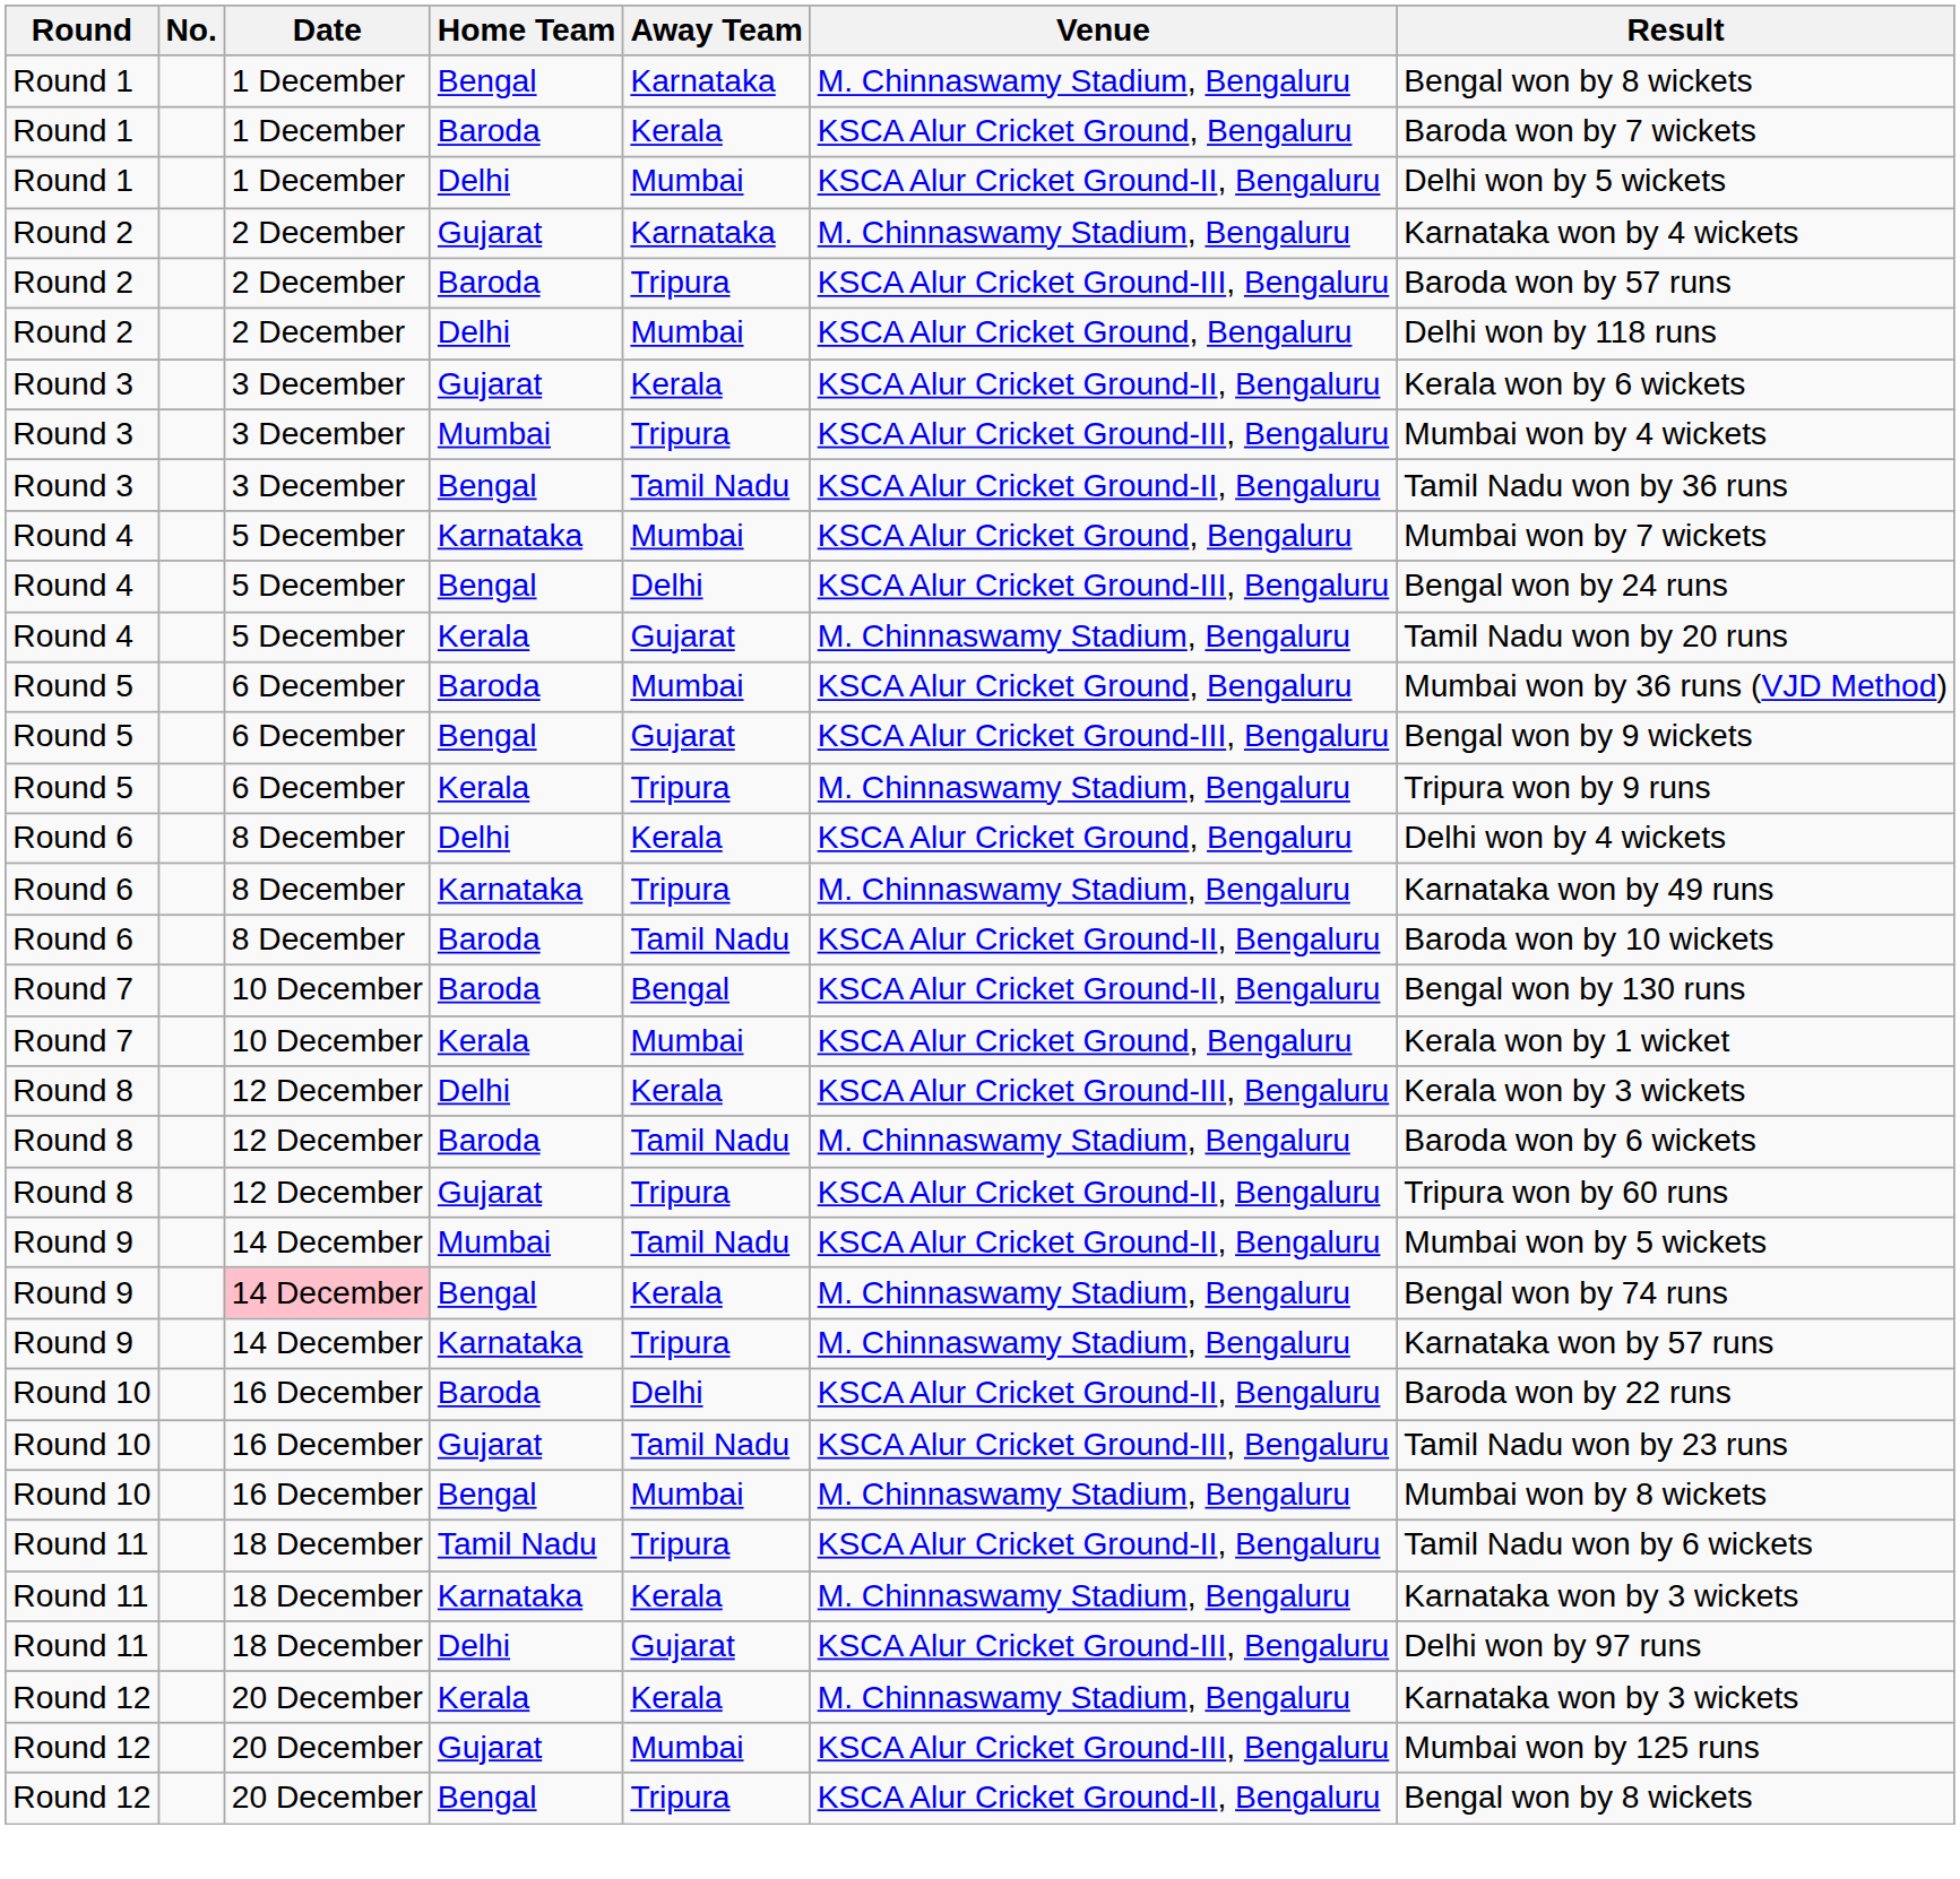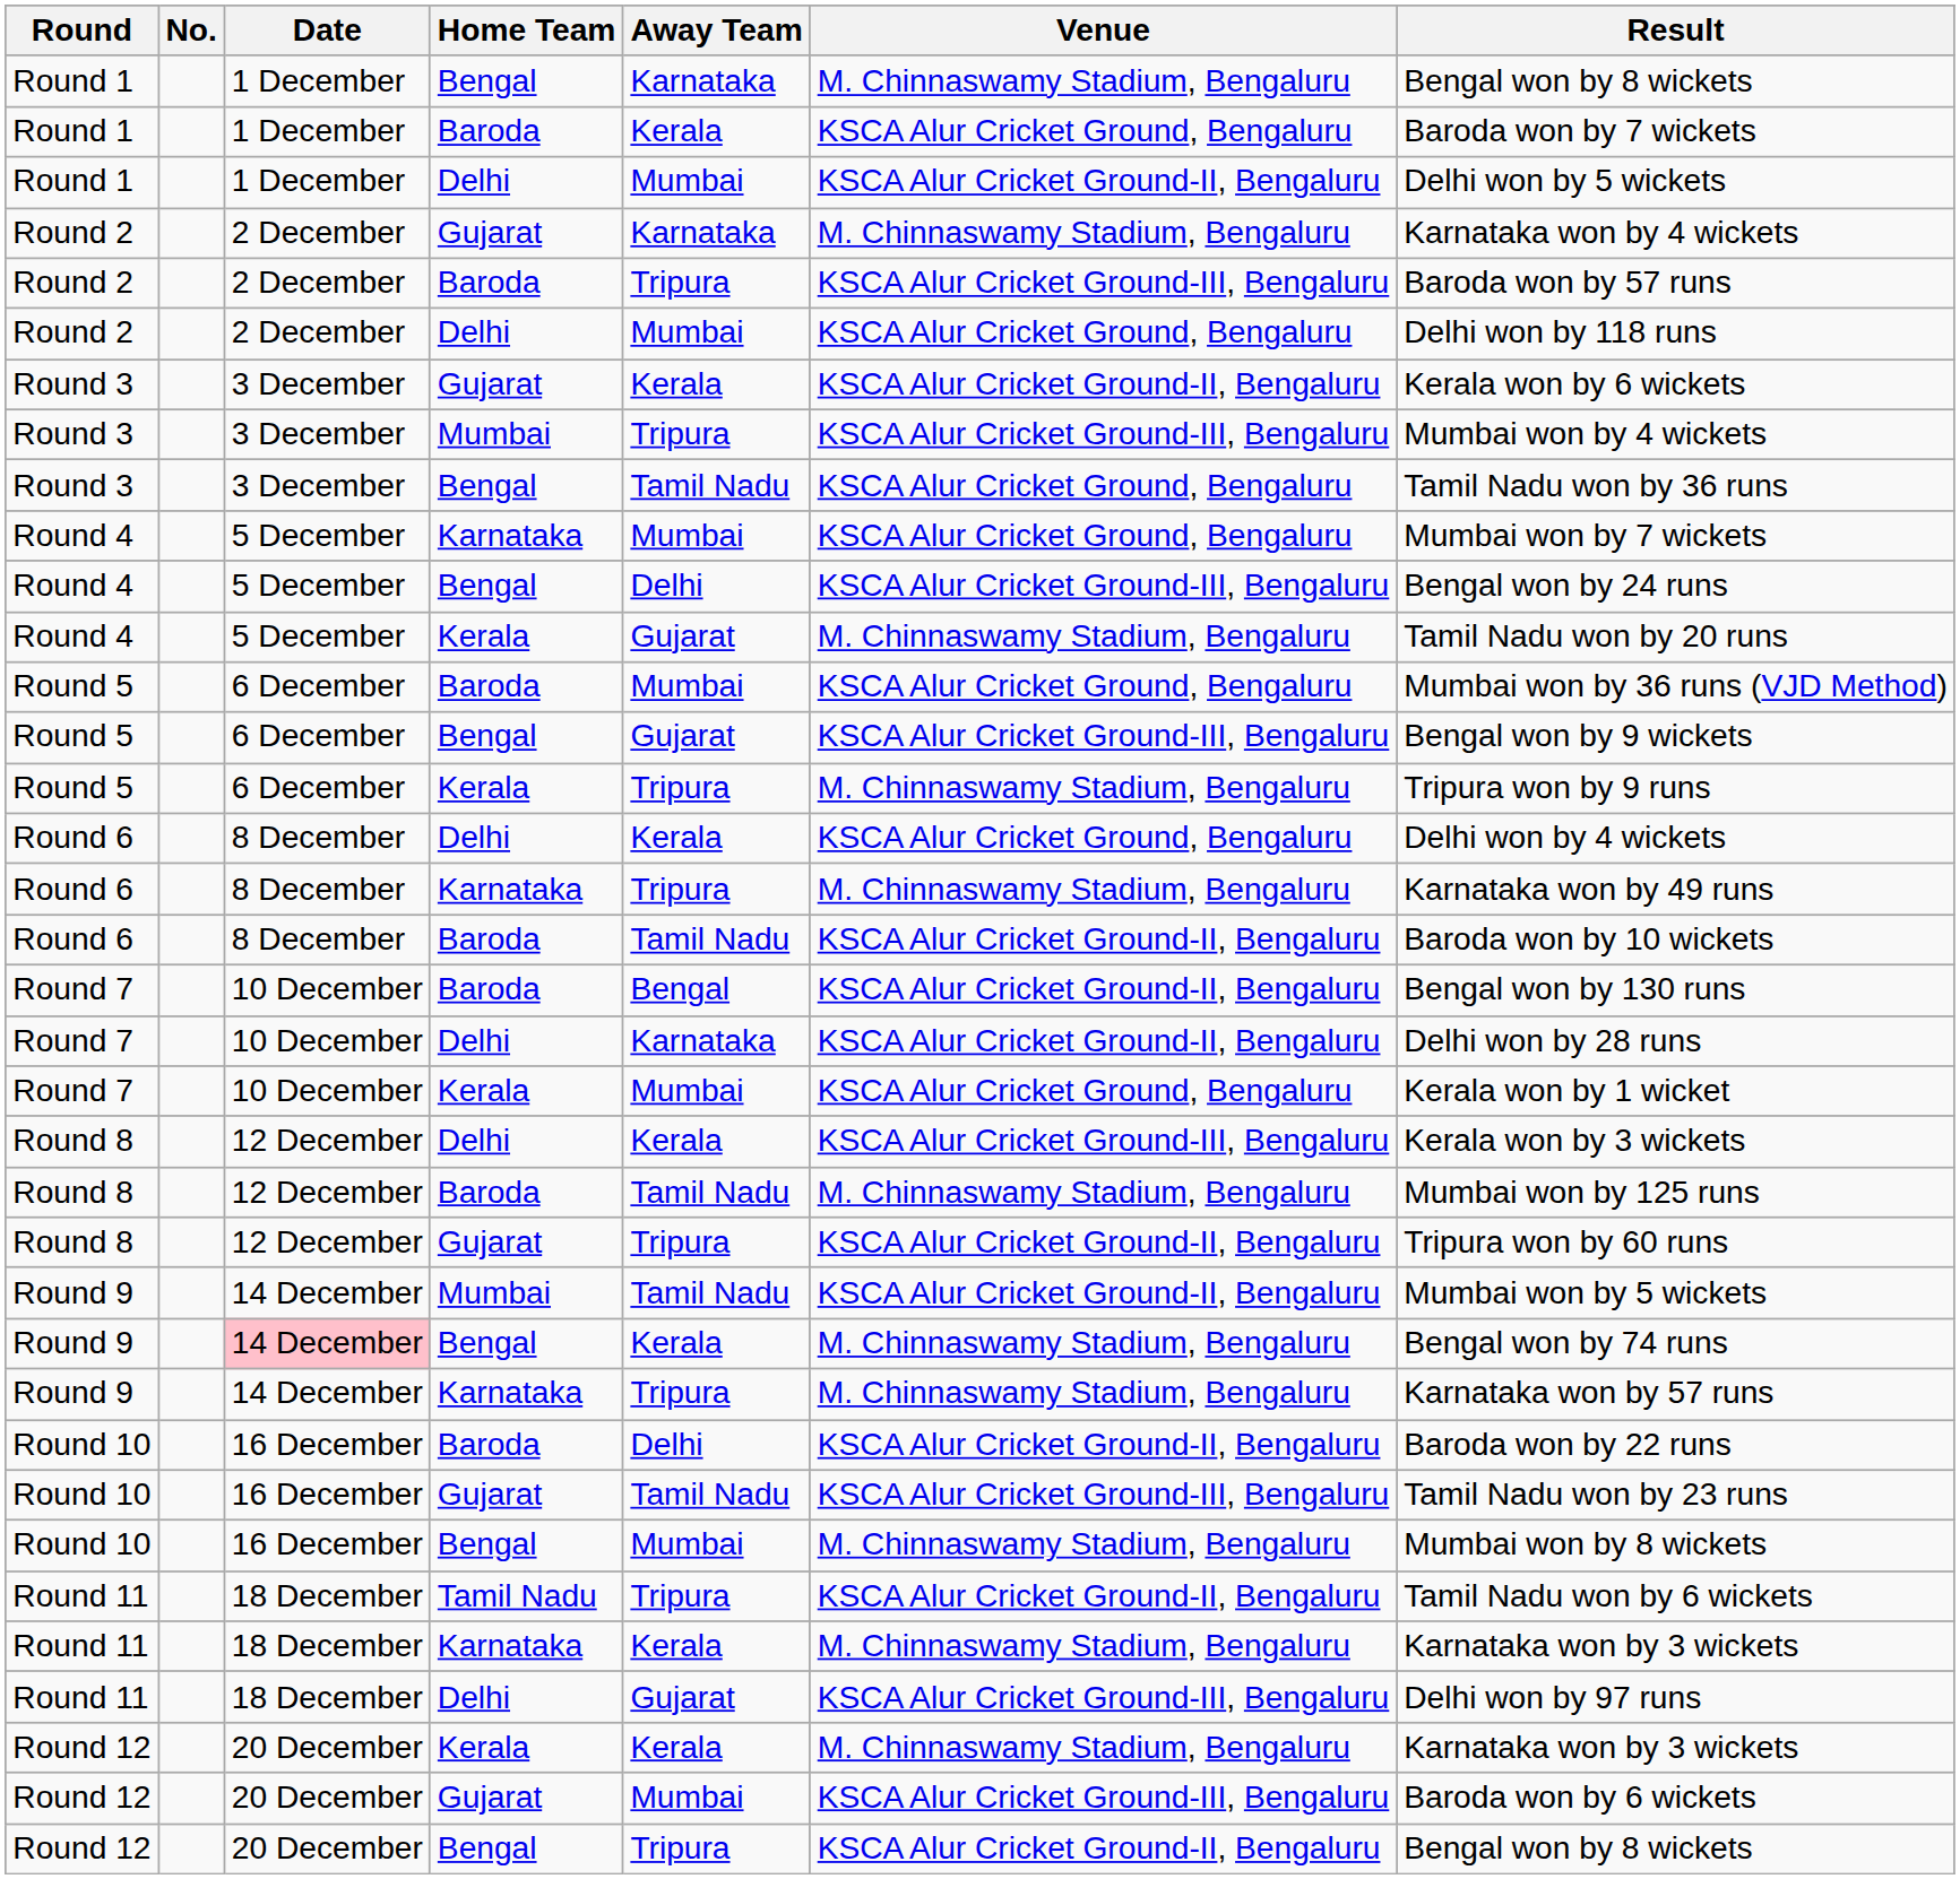Round 3 / Bengal | Venue: KSCA Alur Cricket Ground-II, Bengaluru -> KSCA Alur Cricket Ground, Bengaluru
+ row: Round 7 | 10 December | Delhi | Karnataka | KSCA Alur Cricket Ground-II, Bengaluru | Delhi won by 28 runs
Round 8 / Baroda | Result: Baroda won by 6 wickets -> Mumbai won by 125 runs
Round 12 / Gujarat | Result: Mumbai won by 125 runs -> Baroda won by 6 wickets
